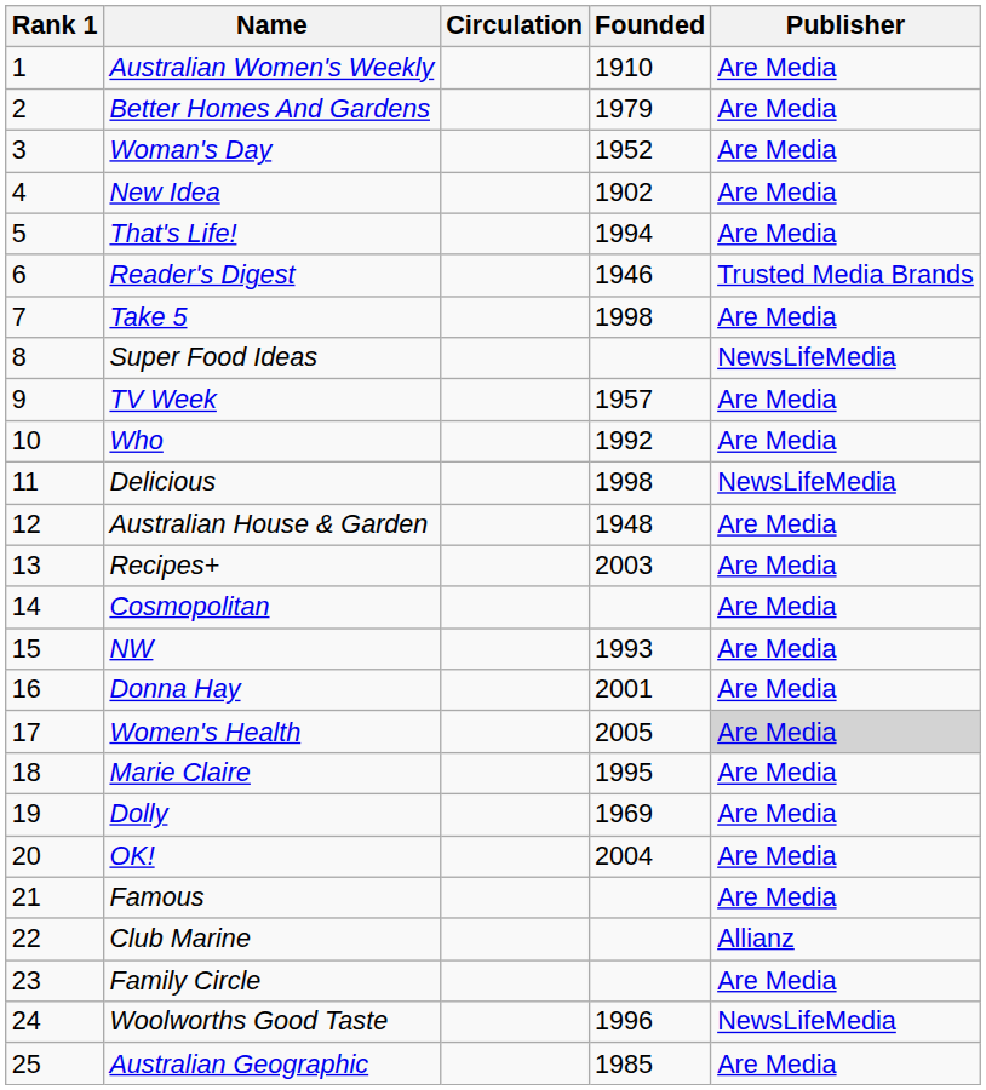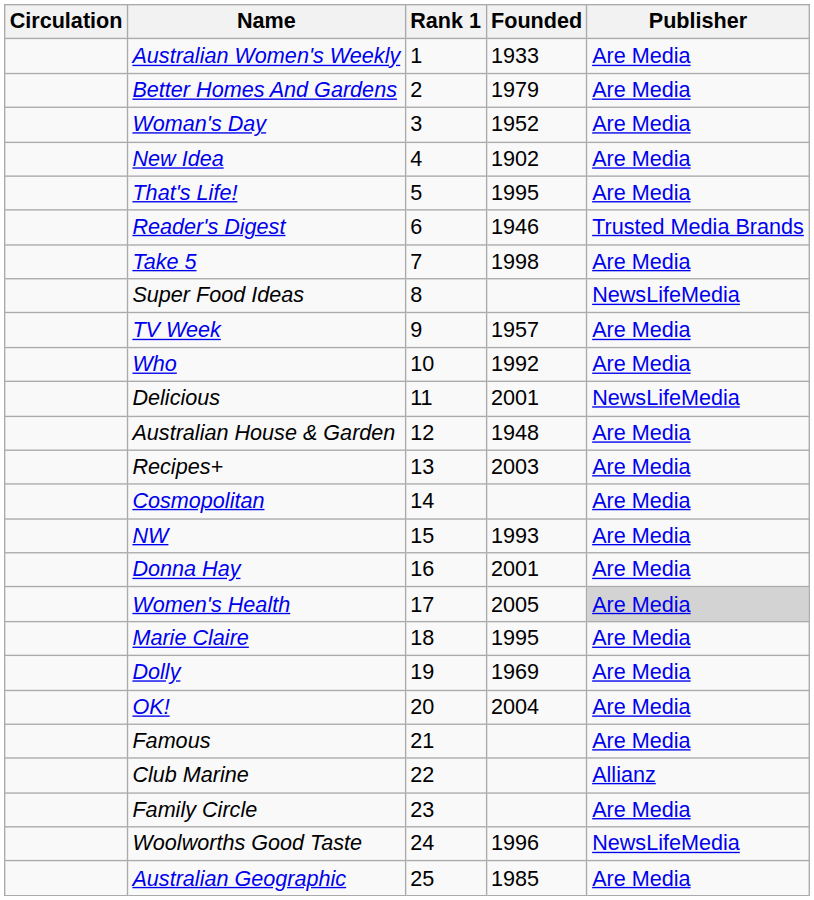columns swapped: Rank 1 <-> Circulation
Australian Women's Weekly | Founded: 1910 -> 1933
That's Life! | Founded: 1994 -> 1995
Delicious | Founded: 1998 -> 2001
